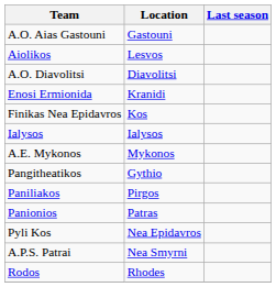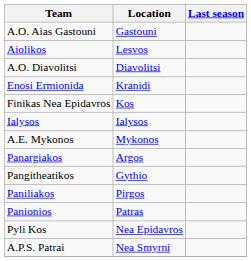+ row: Panargiakos | Argos
- row: Rodos | Rhodes
